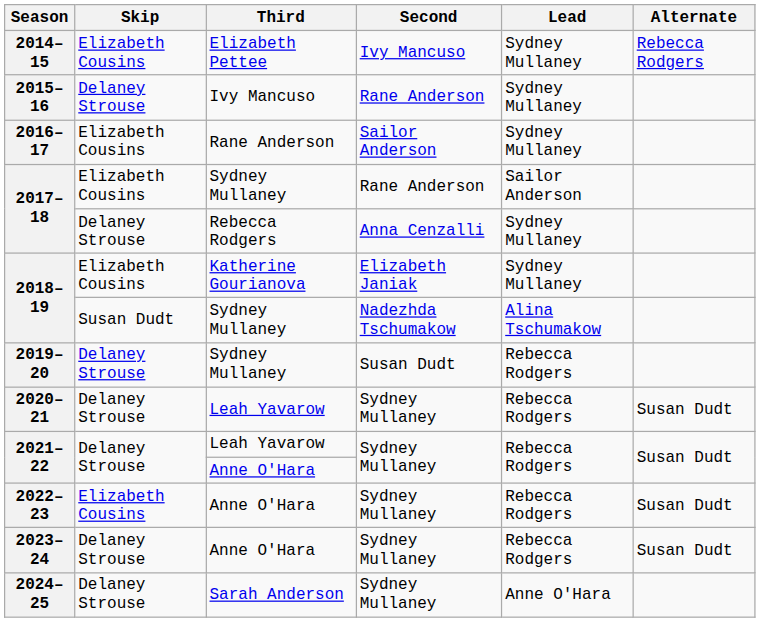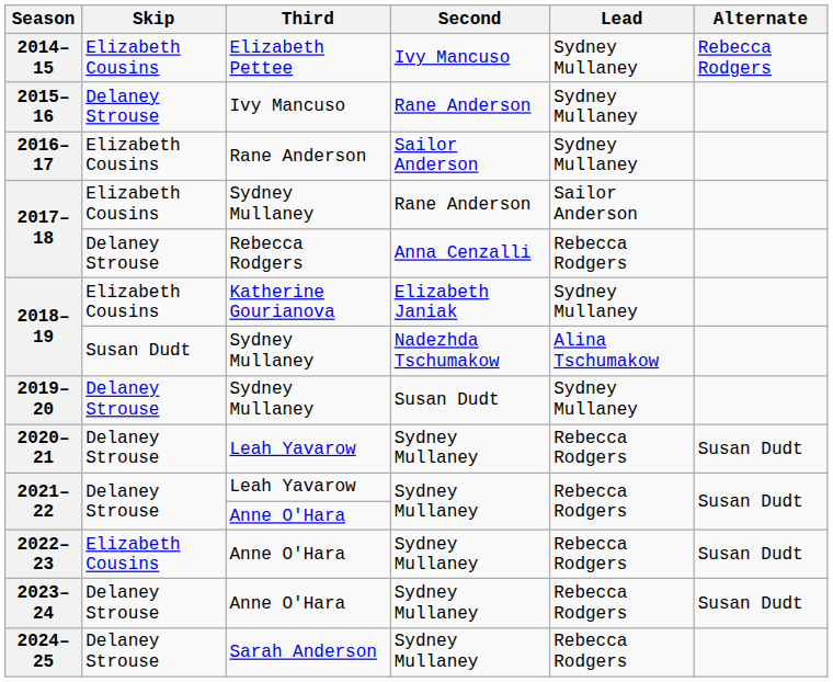2017–18 / Rebecca Rodgers | Lead: Sydney Mullaney -> Rebecca Rodgers
2019–20 | Lead: Rebecca Rodgers -> Sydney Mullaney
2024–25 | Lead: Anne O'Hara -> Rebecca Rodgers
